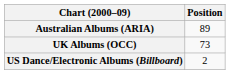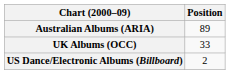UK Albums (OCC) | Position: 73 -> 33
